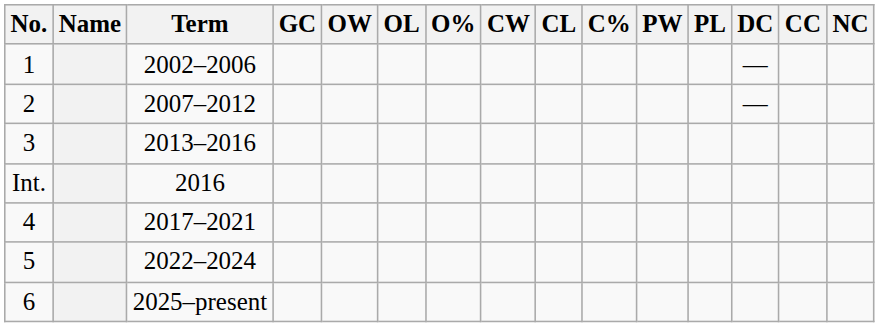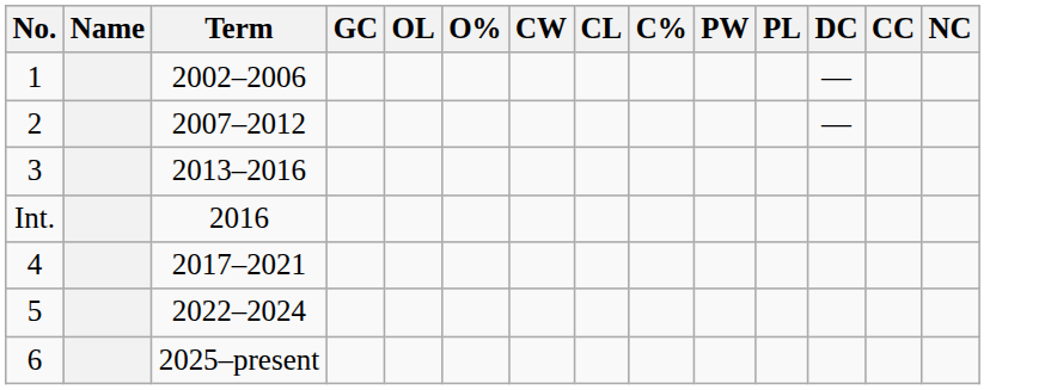- column: OW
